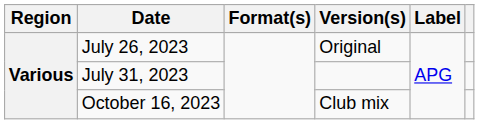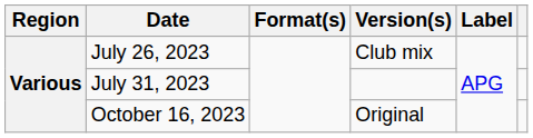July 26, 2023 | Version(s): Original -> Club mix
October 16, 2023 | Version(s): Club mix -> Original
